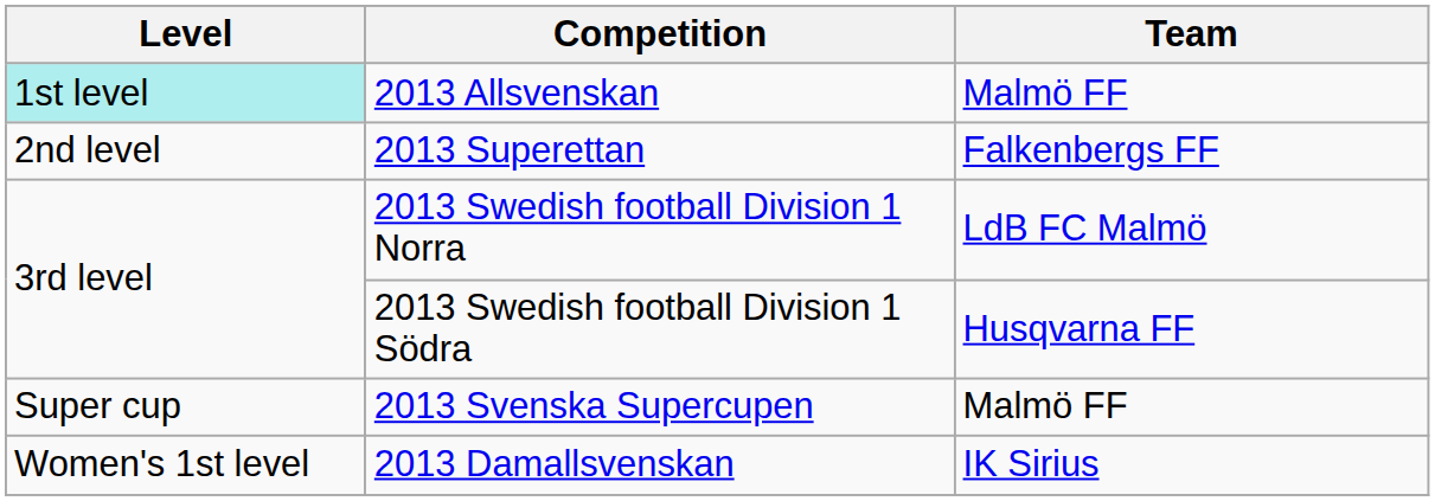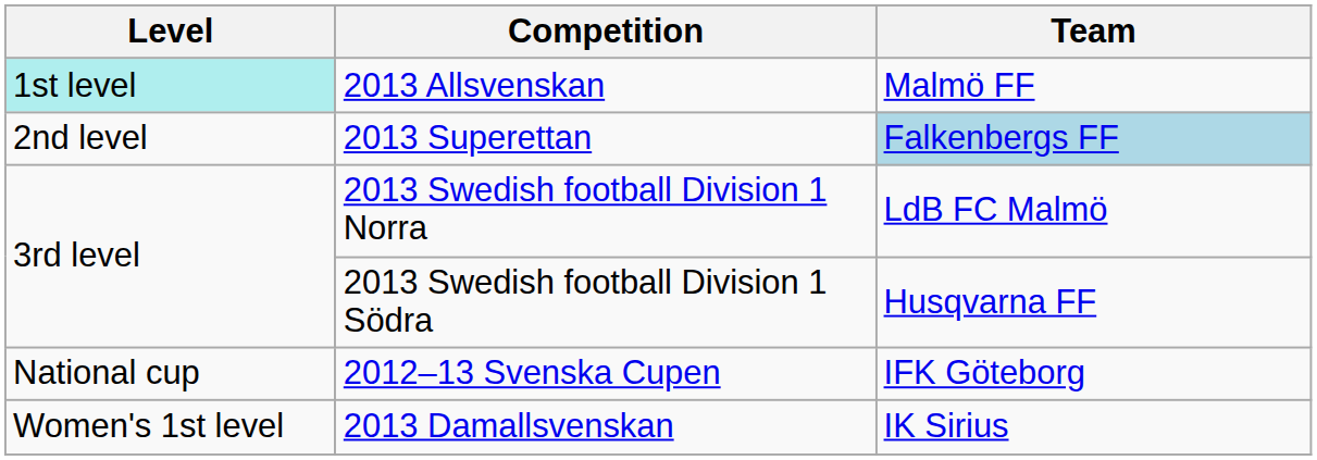2013 Superettan | Team: no background -> lightblue background
+ row: National cup | 2012–13 Svenska Cupen | IFK Göteborg
- row: Super cup | 2013 Svenska Supercupen | Malmö FF
